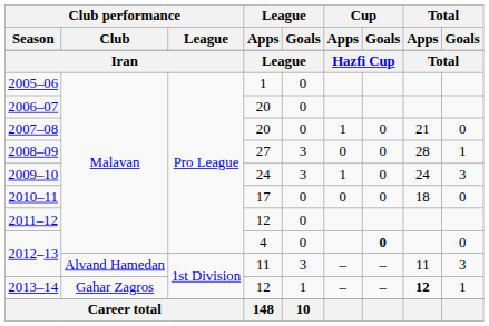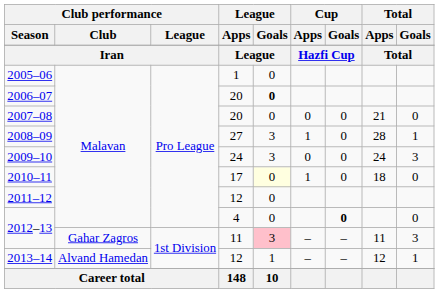2006–07 | League / Goals: normal -> bold
2007–08 | Cup / Apps: 1 -> 0
2008–09 | Cup / Apps: 0 -> 1
2009–10 | Cup / Apps: 1 -> 0
2010–11 | League / Goals: no background -> lightyellow background
2010–11 | Cup / Apps: 0 -> 1
2012–13 / 11 | Club performance / Club: Alvand Hamedan -> Gahar Zagros
2012–13 / 11 | League / Goals: no background -> pink background
2013–14 | Club performance / Club: Gahar Zagros -> Alvand Hamedan
2013–14 | Total / Apps: bold -> normal
